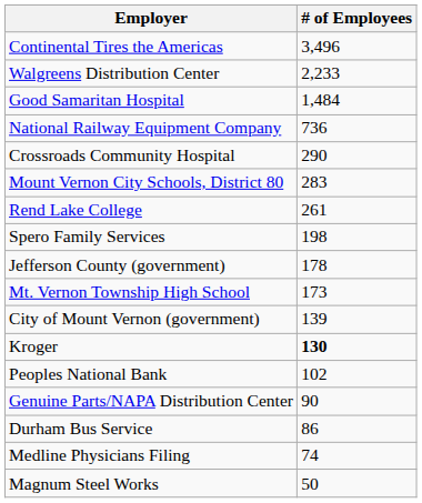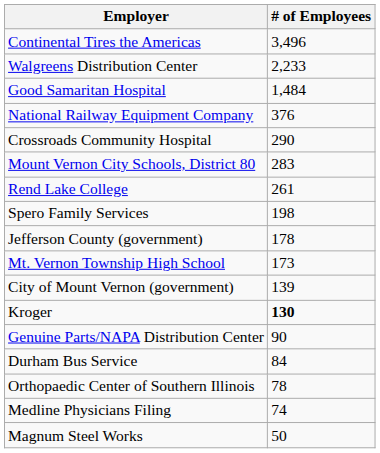National Railway Equipment Company | # of Employees: 736 -> 376
- row: Peoples National Bank | 102
Durham Bus Service | # of Employees: 86 -> 84
+ row: Orthopaedic Center of Southern Illinois | 78
